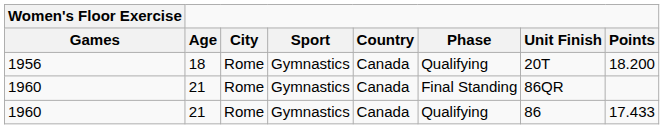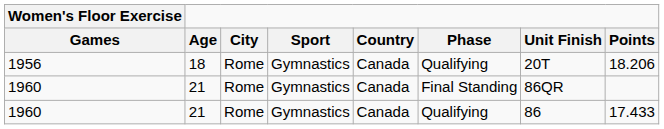1956 | Points: 18.200 -> 18.206
